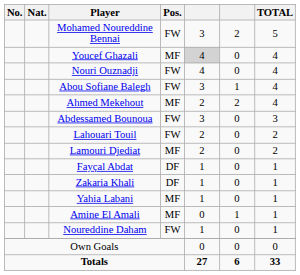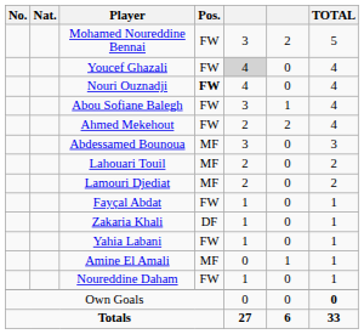Youcef Ghazali | Pos.: MF -> FW
Nouri Ouznadji | Pos.: normal -> bold
Ahmed Mekehout | Pos.: MF -> FW
Abdessamed Bounoua | Pos.: FW -> MF
Lahouari Touil | Pos.: FW -> MF
Fayçal Abdat | Pos.: DF -> FW
Yahia Labani | Pos.: MF -> FW
Own Goals | TOTAL: normal -> bold
